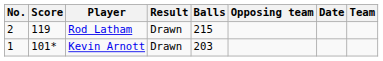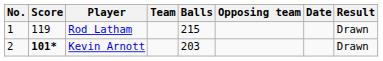columns swapped: Team <-> Result
Rod Latham | No.: 2 -> 1
Kevin Arnott | No.: 1 -> 2
Kevin Arnott | Score: normal -> bold
